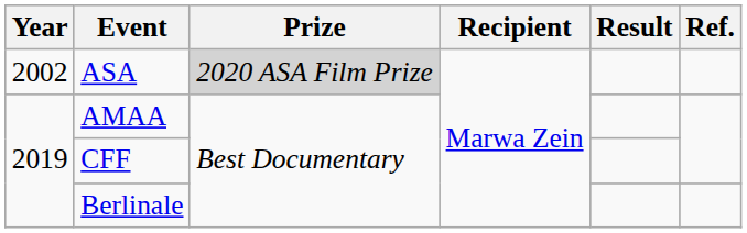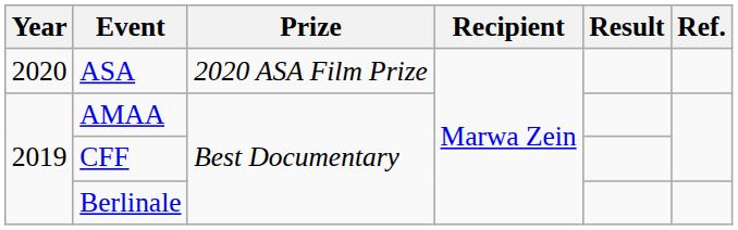ASA | Year: 2002 -> 2020
ASA | Prize: lightgrey background -> no background
